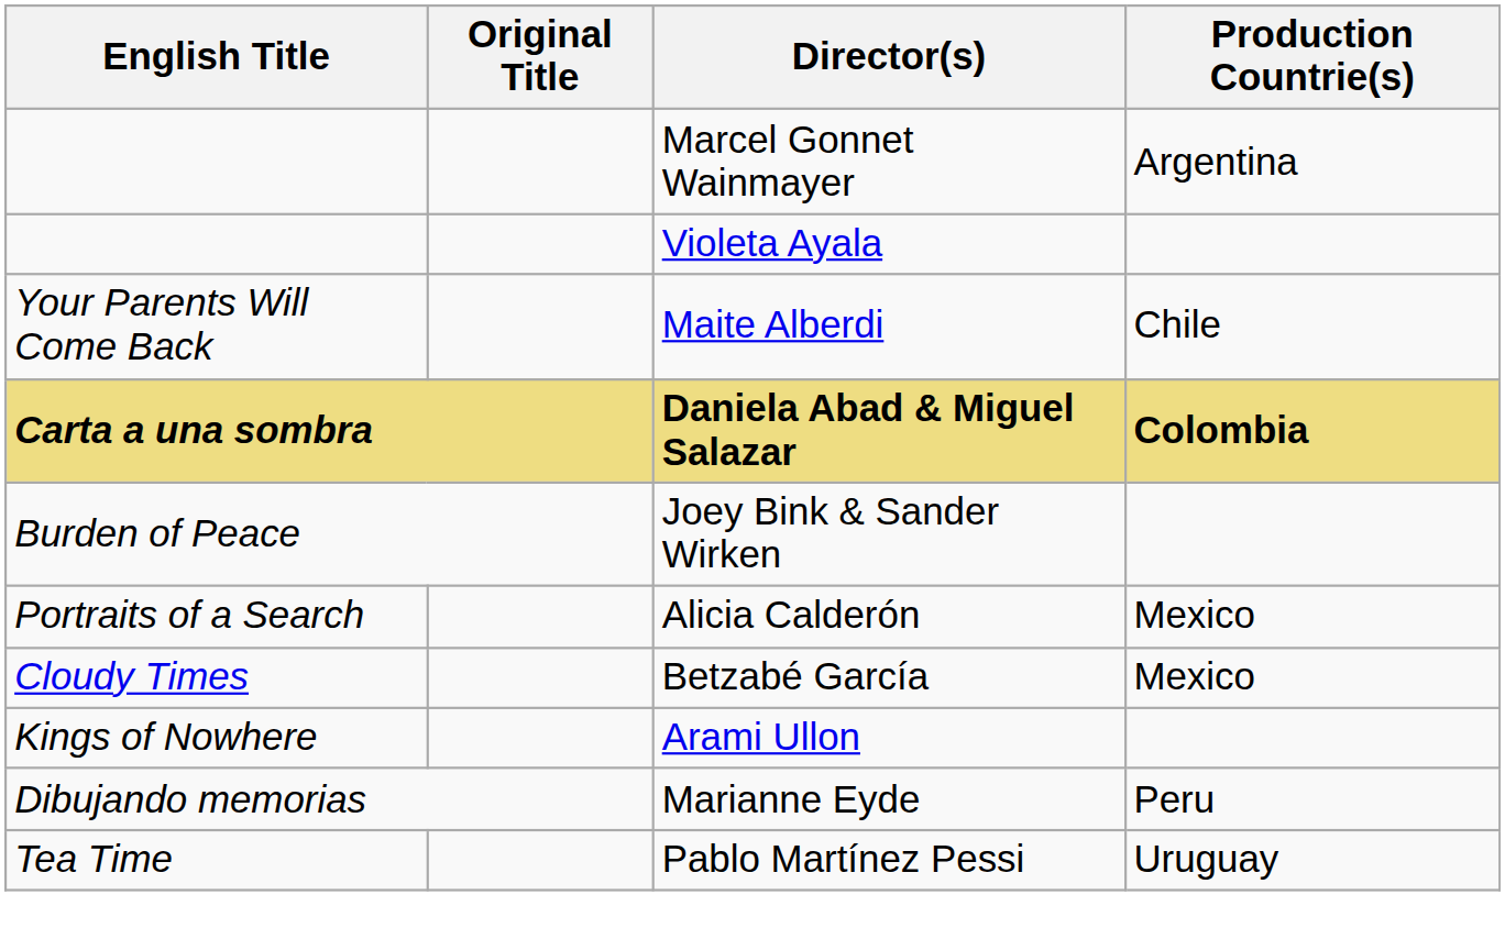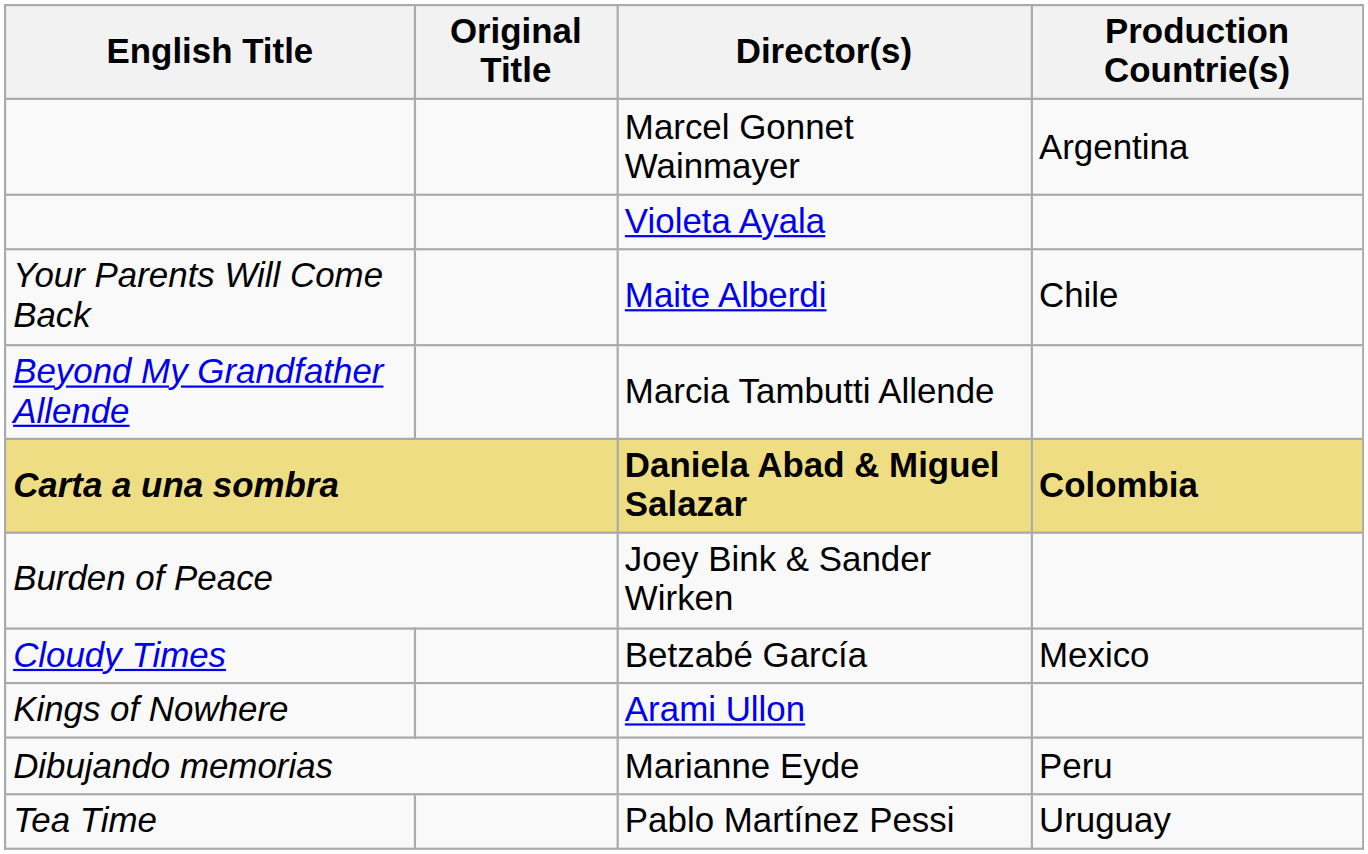+ row: Beyond My Grandfather Allende | Marcia Tambutti Allende
- row: Portraits of a Search | Alicia Calderón | Mexico
